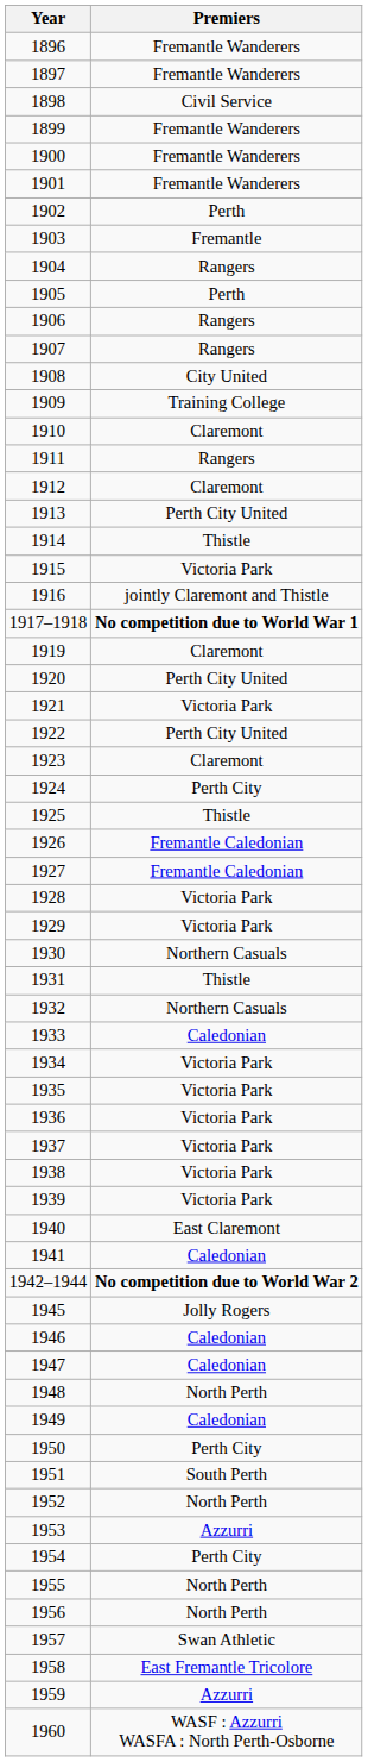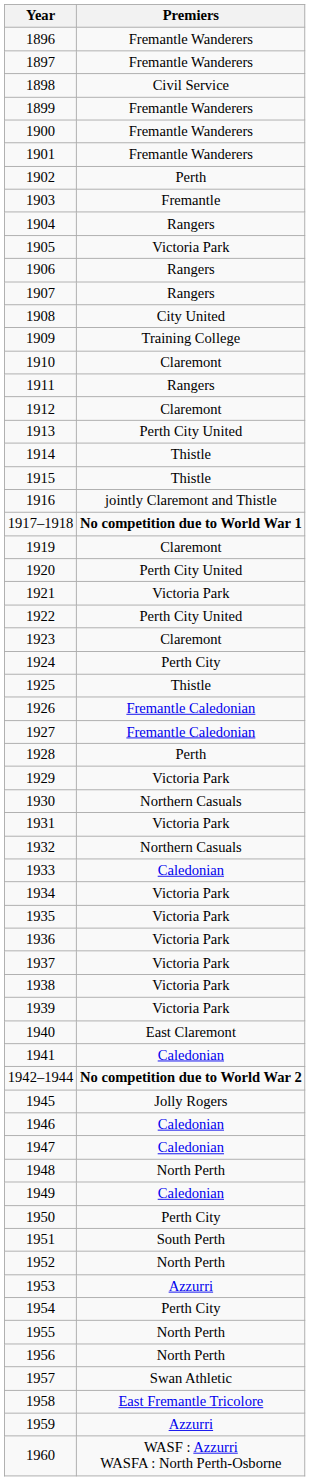1905 | Premiers: Perth -> Victoria Park
1915 | Premiers: Victoria Park -> Thistle
1928 | Premiers: Victoria Park -> Perth
1931 | Premiers: Thistle -> Victoria Park
